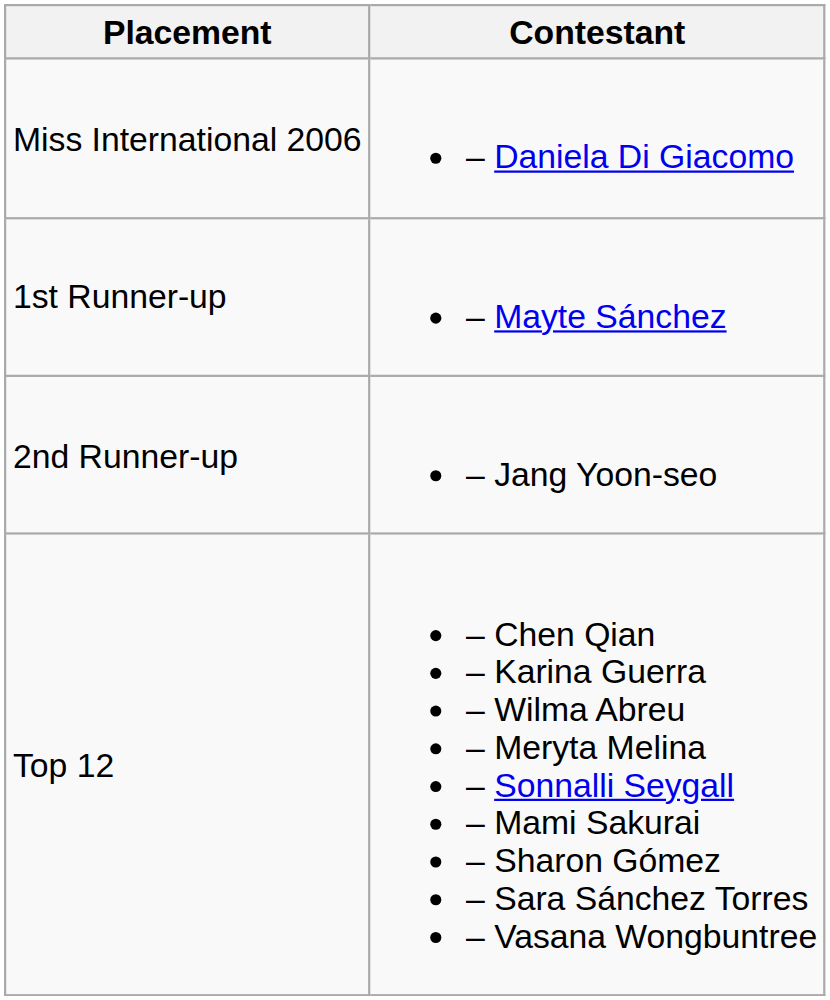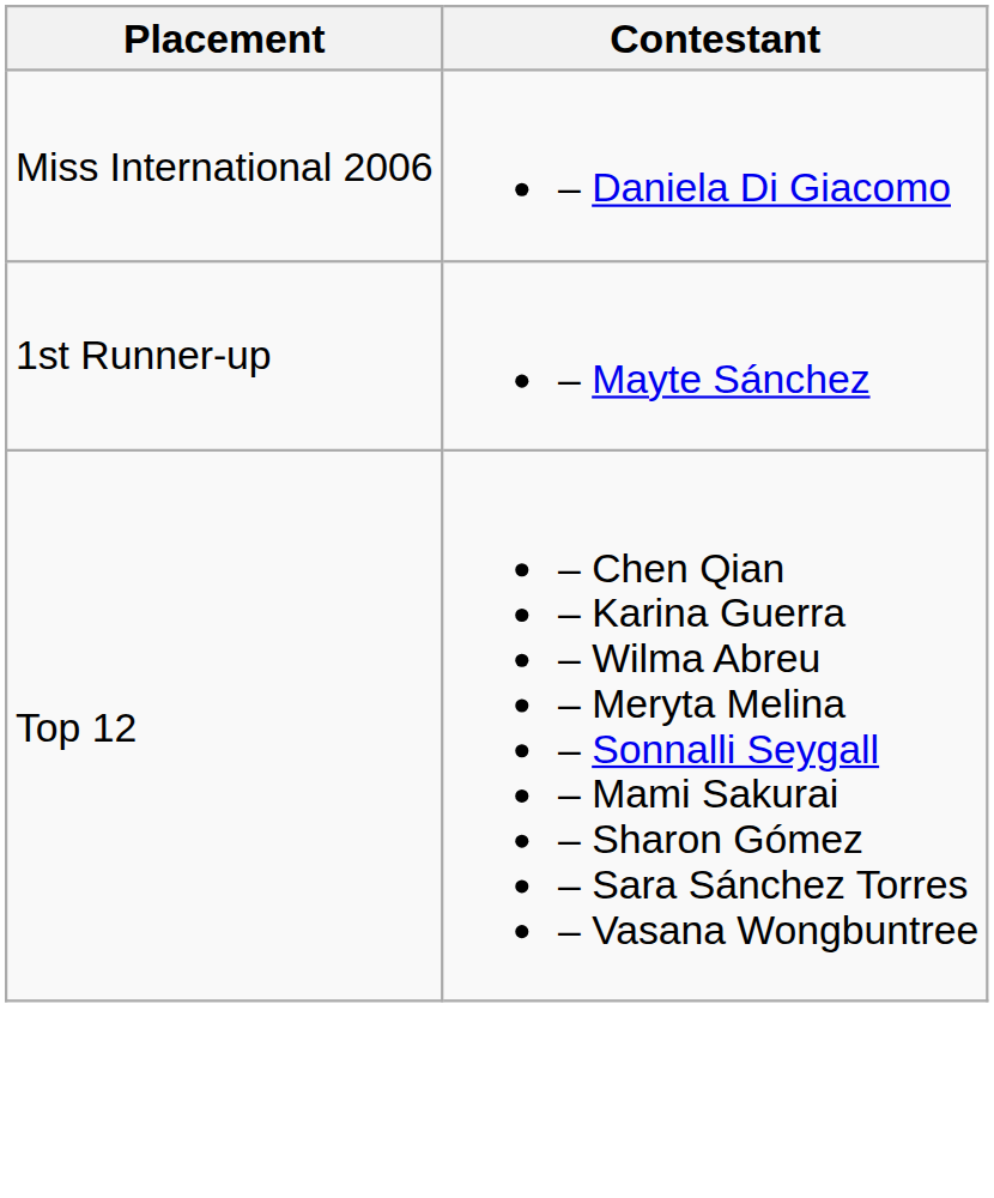- row: 2nd Runner-up | – Jang Yoon-seo
